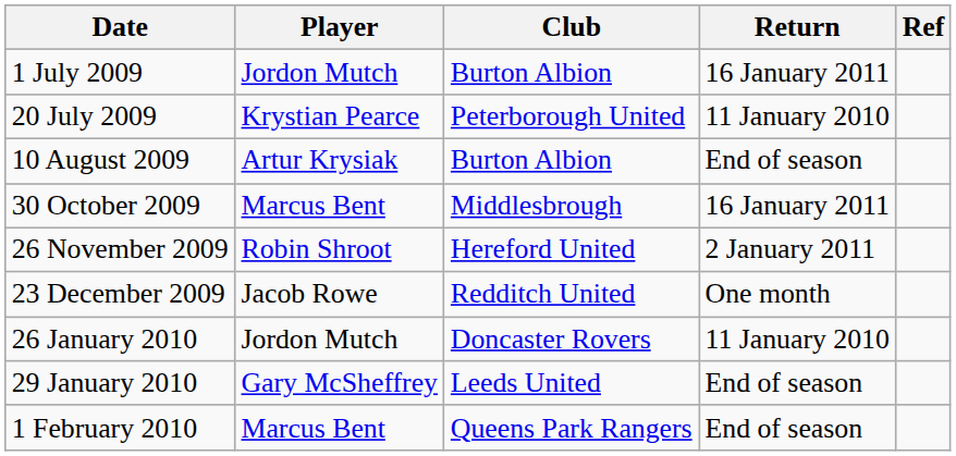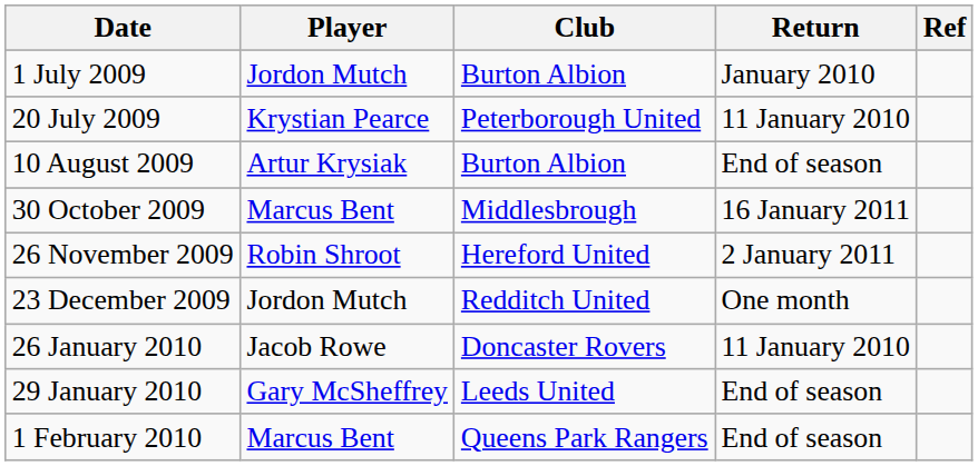1 July 2009 | Return: 16 January 2011 -> January 2010
23 December 2009 | Player: Jacob Rowe -> Jordon Mutch
26 January 2010 | Player: Jordon Mutch -> Jacob Rowe
